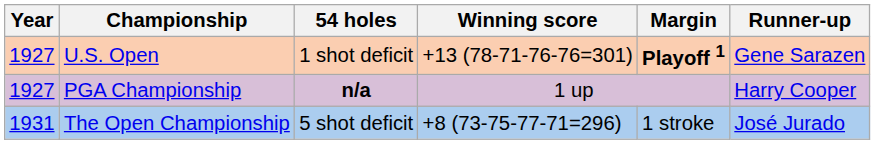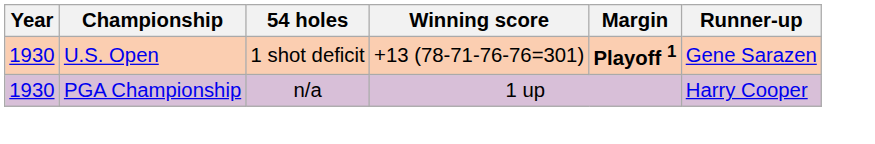U.S. Open | Year: 1927 -> 1930
PGA Championship | Year: 1927 -> 1930
PGA Championship | 54 holes: bold -> normal
- row: 1931 | The Open Championship | 5 shot deficit | +8 (73-75-77-71=296) | 1 stroke | José Jurado
